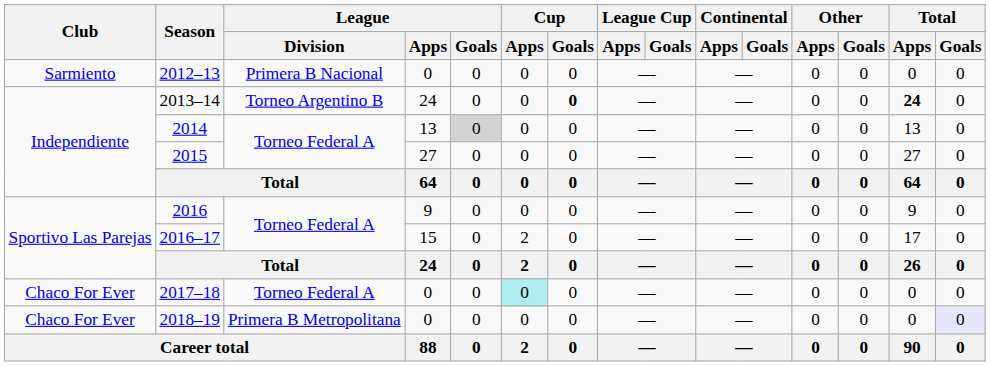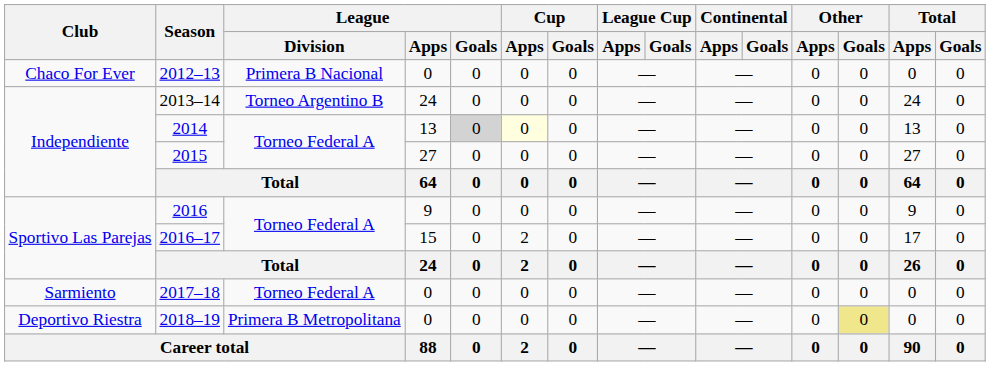2012–13 | Club: Sarmiento -> Chaco For Ever
2013–14 | Cup / Goals: bold -> normal
2013–14 | Total / Apps: bold -> normal
2014 | Cup / Apps: no background -> lightyellow background
2017–18 | Club: Chaco For Ever -> Sarmiento
2017–18 | Cup / Apps: paleturquoise background -> no background
2018–19 | Club: Chaco For Ever -> Deportivo Riestra
2018–19 | Other / Goals: no background -> khaki background
2018–19 | Total / Goals: lavender background -> no background
